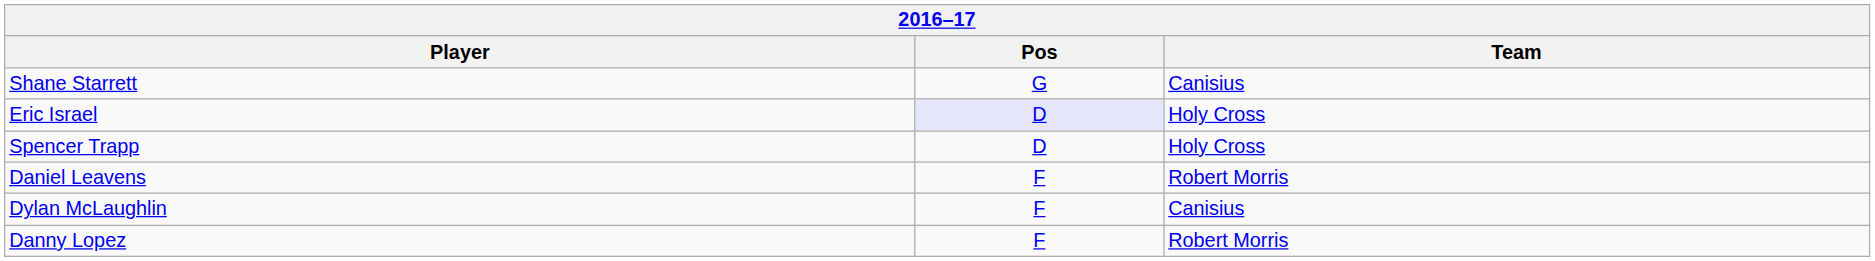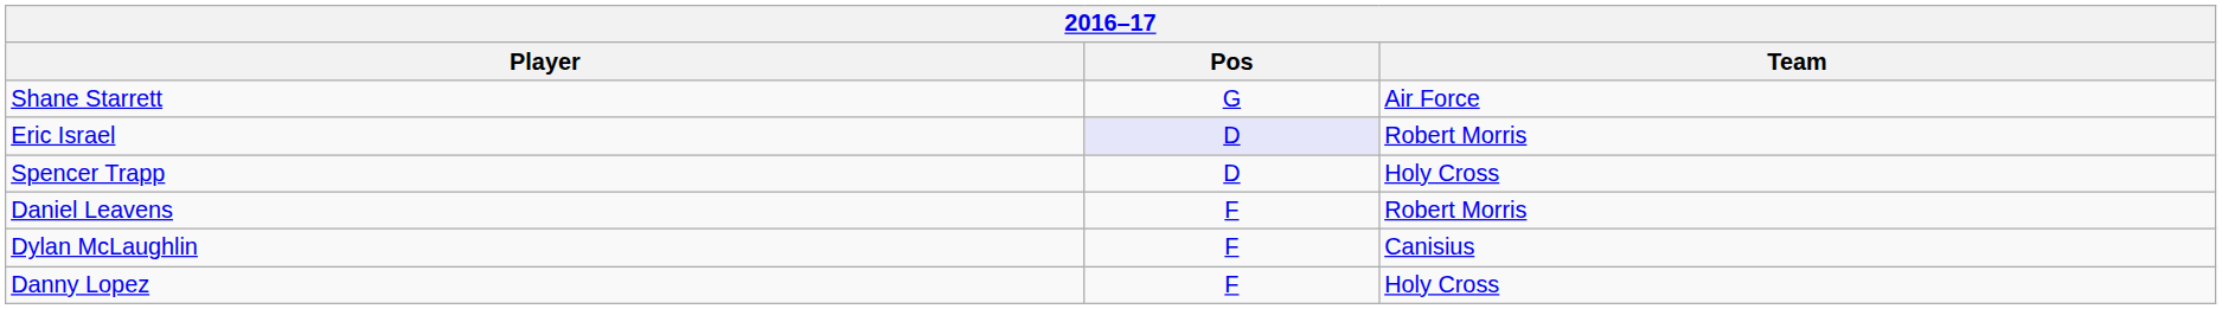Shane Starrett | Team: Canisius -> Air Force
Eric Israel | Team: Holy Cross -> Robert Morris
Danny Lopez | Team: Robert Morris -> Holy Cross
